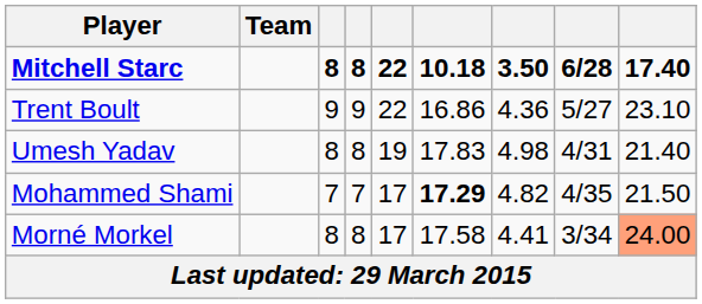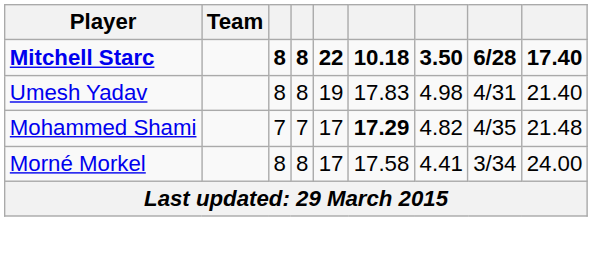- row: Trent Boult | 9 | 9 | 22 | 16.86 | 4.36 | 5/27 | 23.10
Mohammed Shami | column 9: 21.50 -> 21.48
Morné Morkel | column 9: lightsalmon background -> no background
